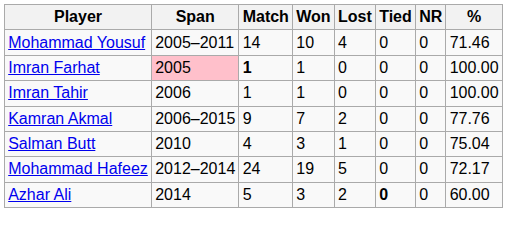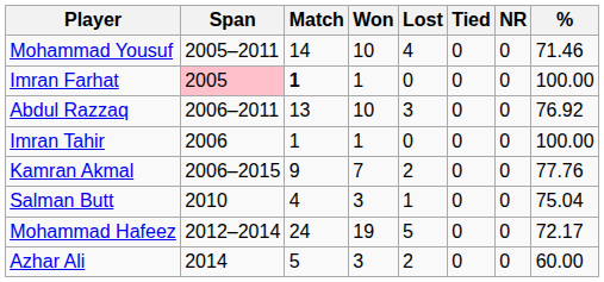+ row: Abdul Razzaq | 2006–2011 | 13 | 10 | 3 | 0 | 0 | 76.92
Azhar Ali | Tied: bold -> normal
